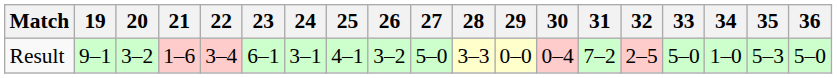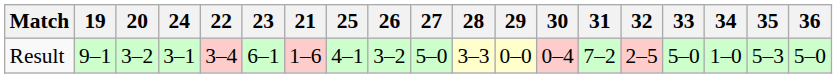columns swapped: 21 <-> 24
